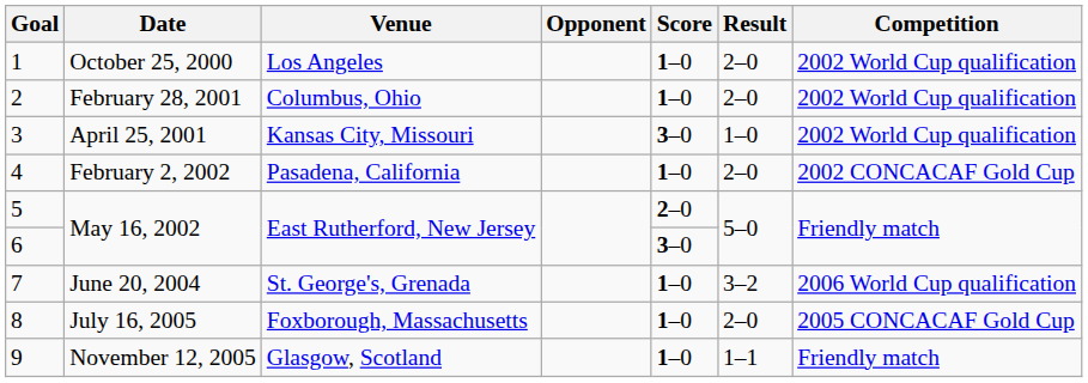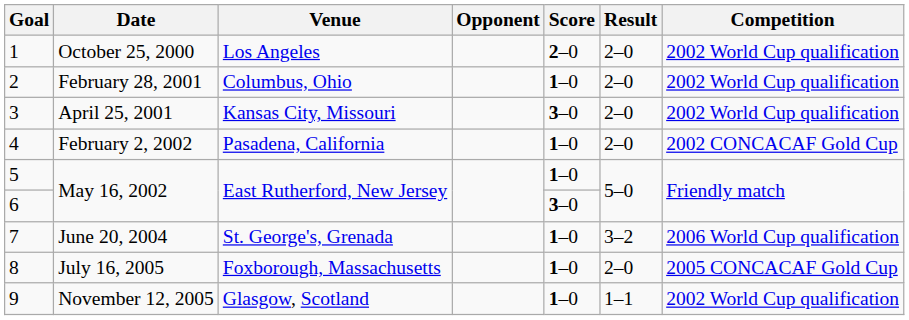1 | Score: 1–0 -> 2–0
3 | Result: 1–0 -> 2–0
5 | Score: 2–0 -> 1–0
9 | Competition: Friendly match -> 2002 World Cup qualification
